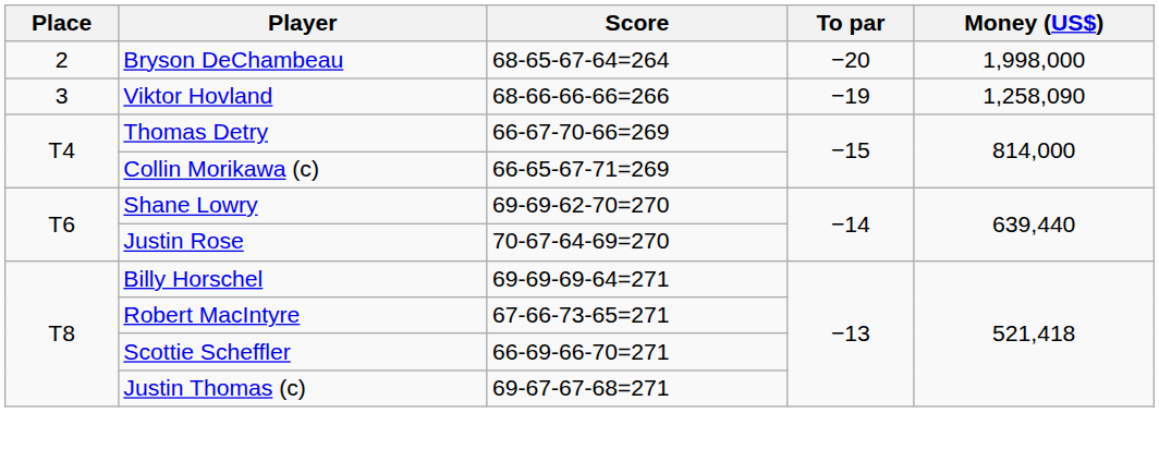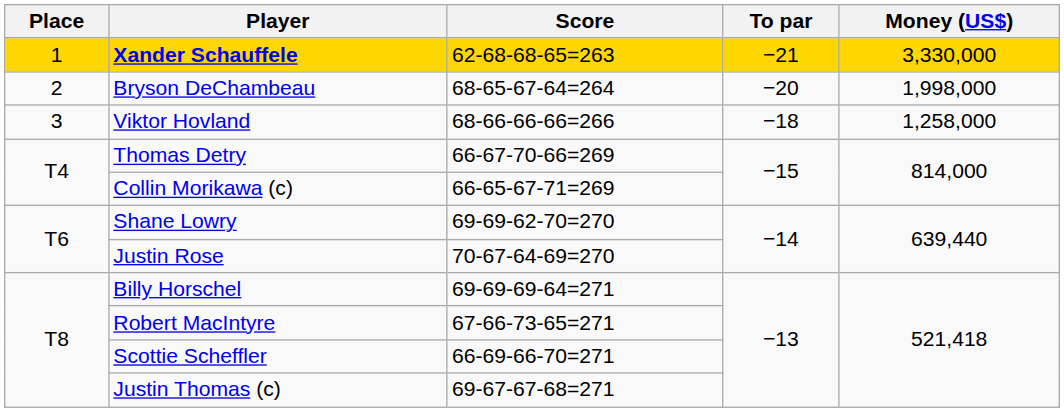+ row: 1 | Xander Schauffele | 62-68-68-65=263 | −21 | 3,330,000
Viktor Hovland | To par: −19 -> −18
Viktor Hovland | Money (US$): 1,258,090 -> 1,258,000
